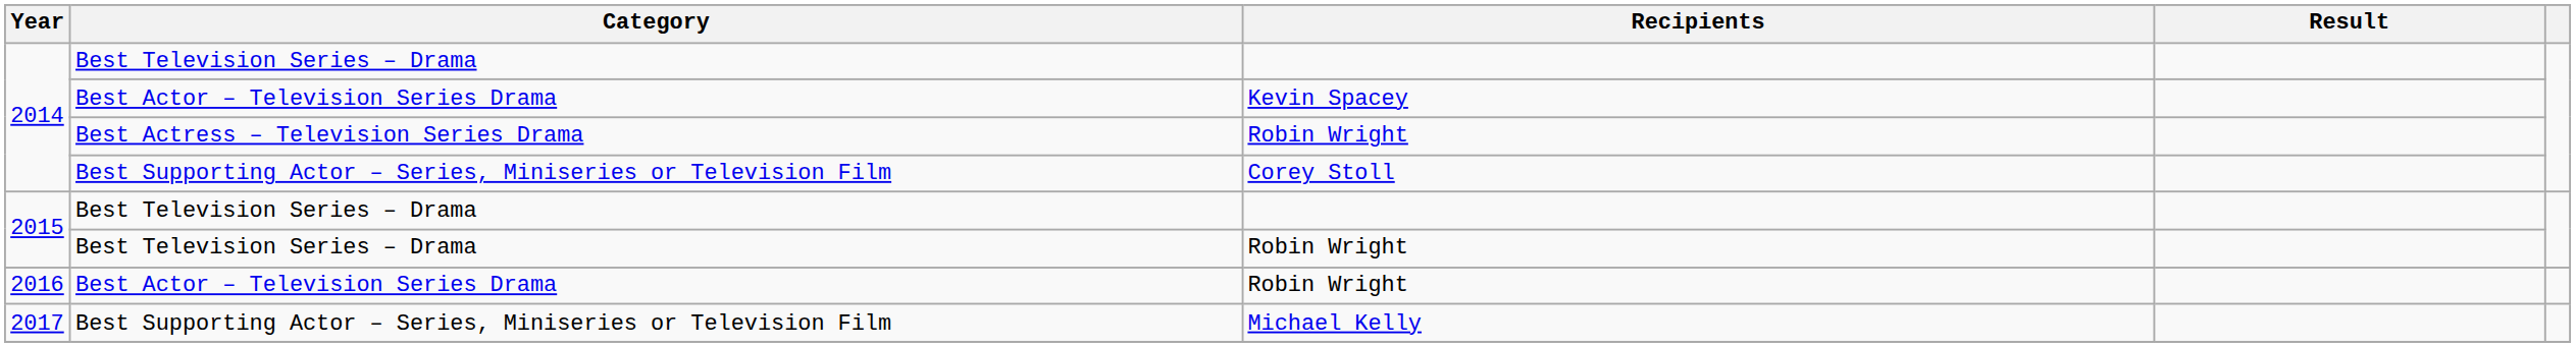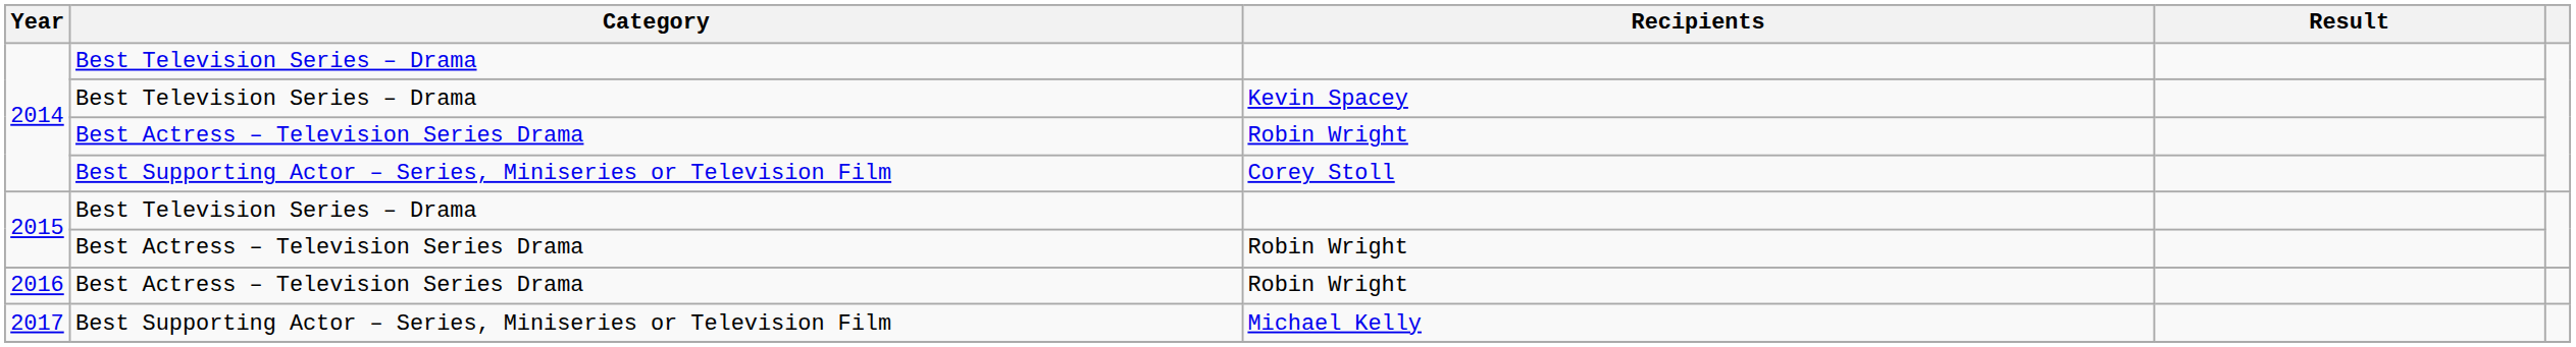Kevin Spacey | Category: Best Actor – Television Series Drama -> Best Television Series – Drama
2015 / Robin Wright | Category: Best Television Series – Drama -> Best Actress – Television Series Drama
2016 / Robin Wright | Category: Best Actor – Television Series Drama -> Best Actress – Television Series Drama
